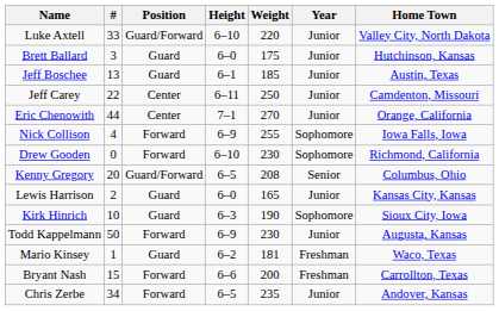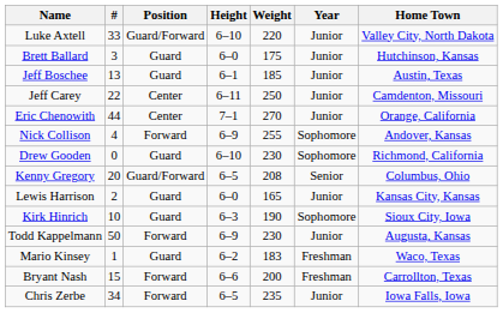Nick Collison | Home Town: Iowa Falls, Iowa -> Andover, Kansas
Drew Gooden | Position: Forward -> Guard
Mario Kinsey | Weight: 181 -> 183
Chris Zerbe | Home Town: Andover, Kansas -> Iowa Falls, Iowa
